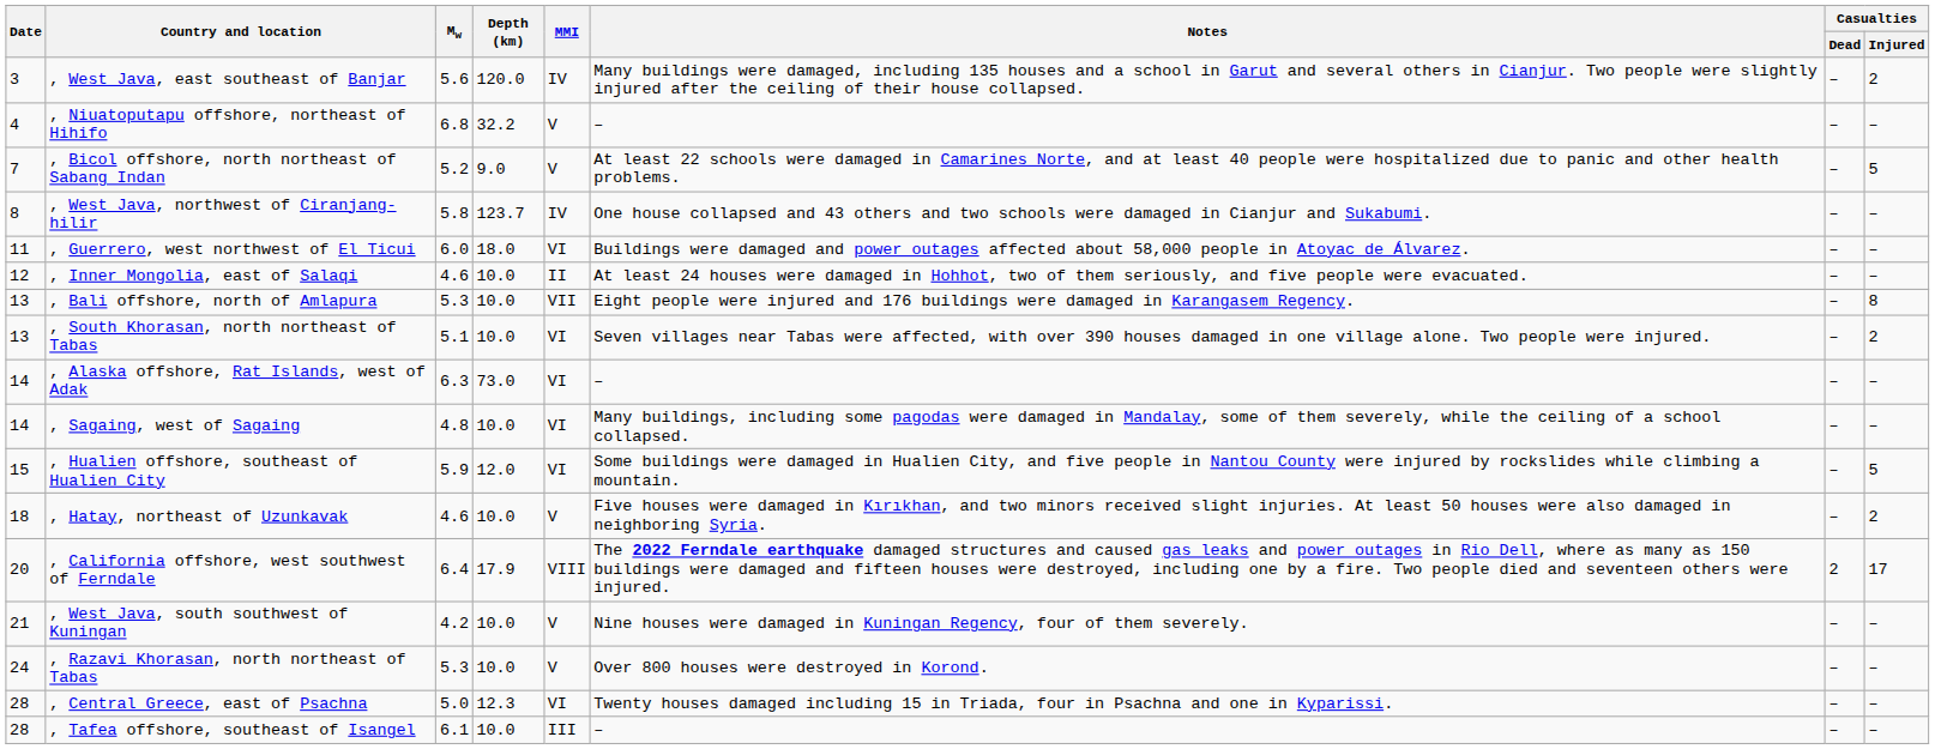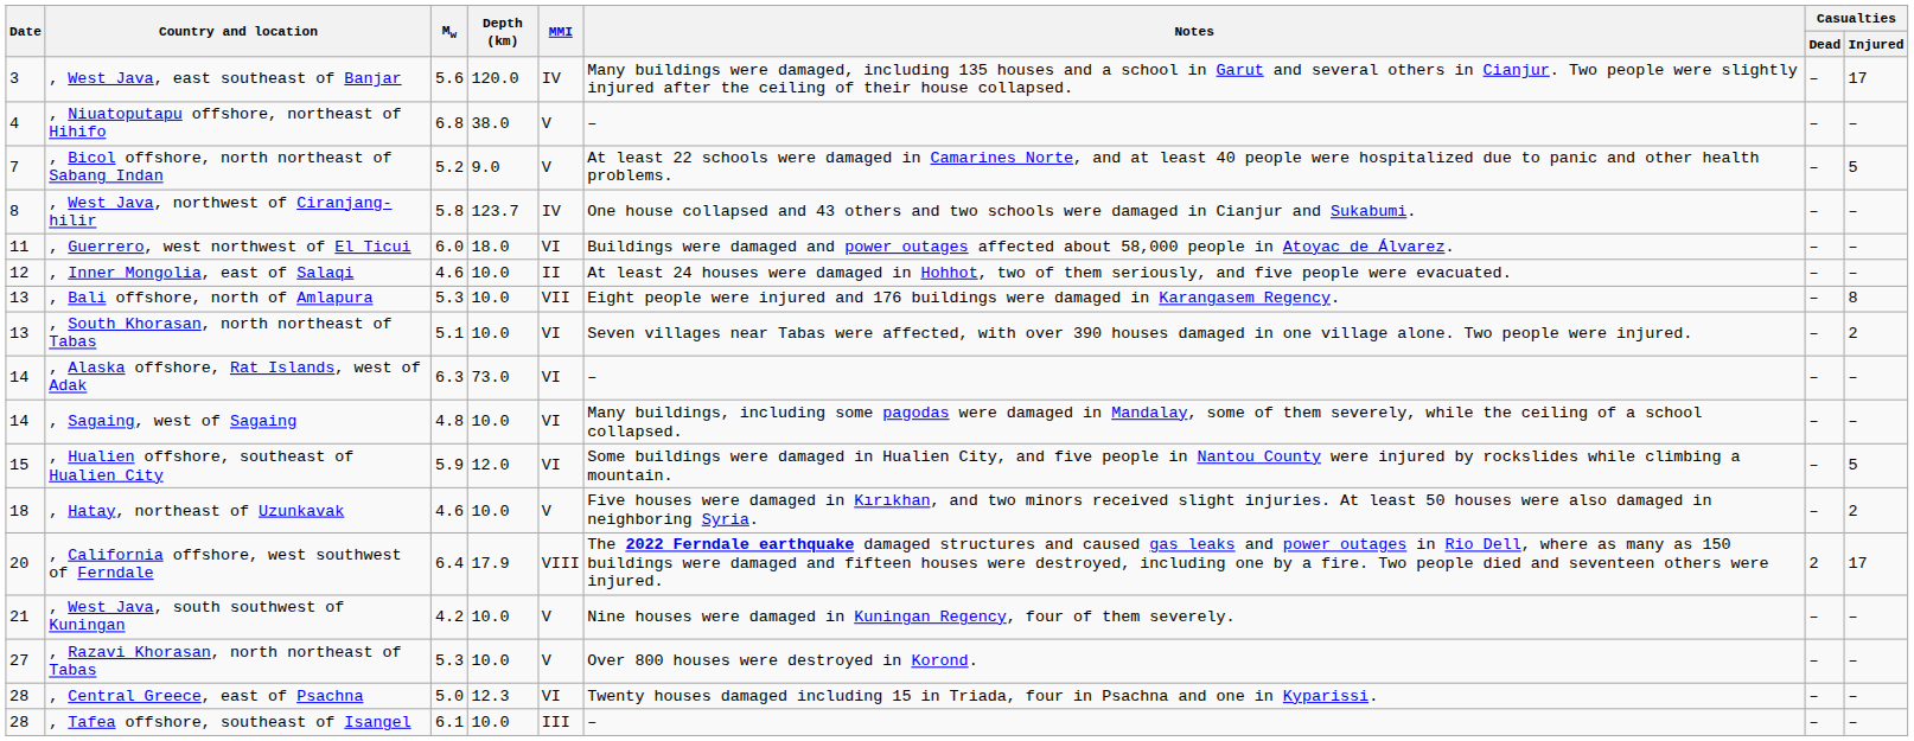, West Java, east southeast of Banjar | Casualties / Injured: 2 -> 17
, Niuatoputapu offshore, northeast of Hihifo | Depth (km): 32.2 -> 38.0
, Razavi Khorasan, north northeast of Tabas | Date: 24 -> 27
